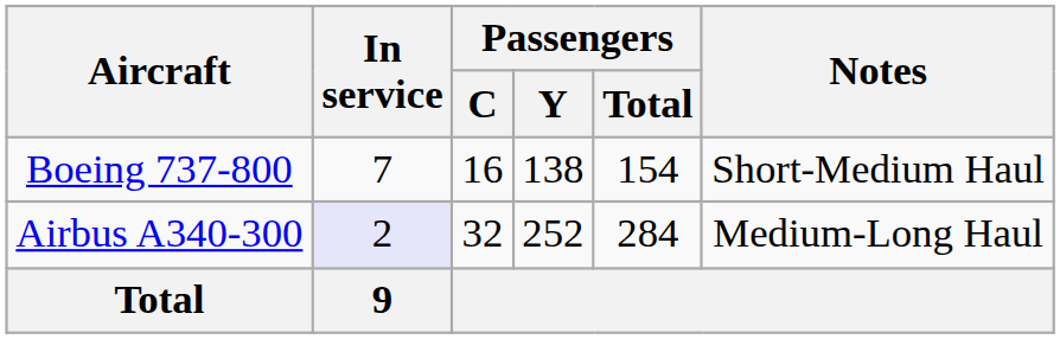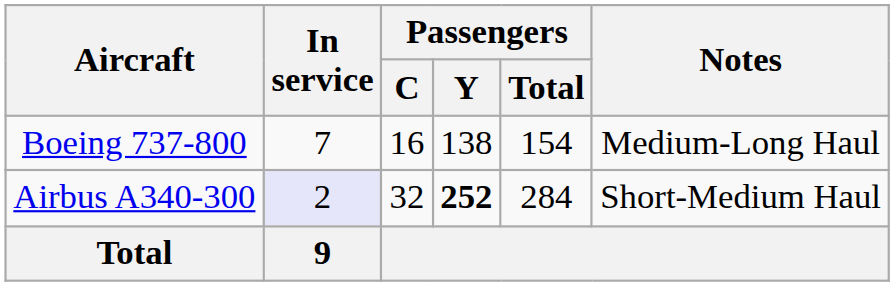Boeing 737-800 | Notes: Short-Medium Haul -> Medium-Long Haul
Airbus A340-300 | Passengers / Y: normal -> bold
Airbus A340-300 | Notes: Medium-Long Haul -> Short-Medium Haul
